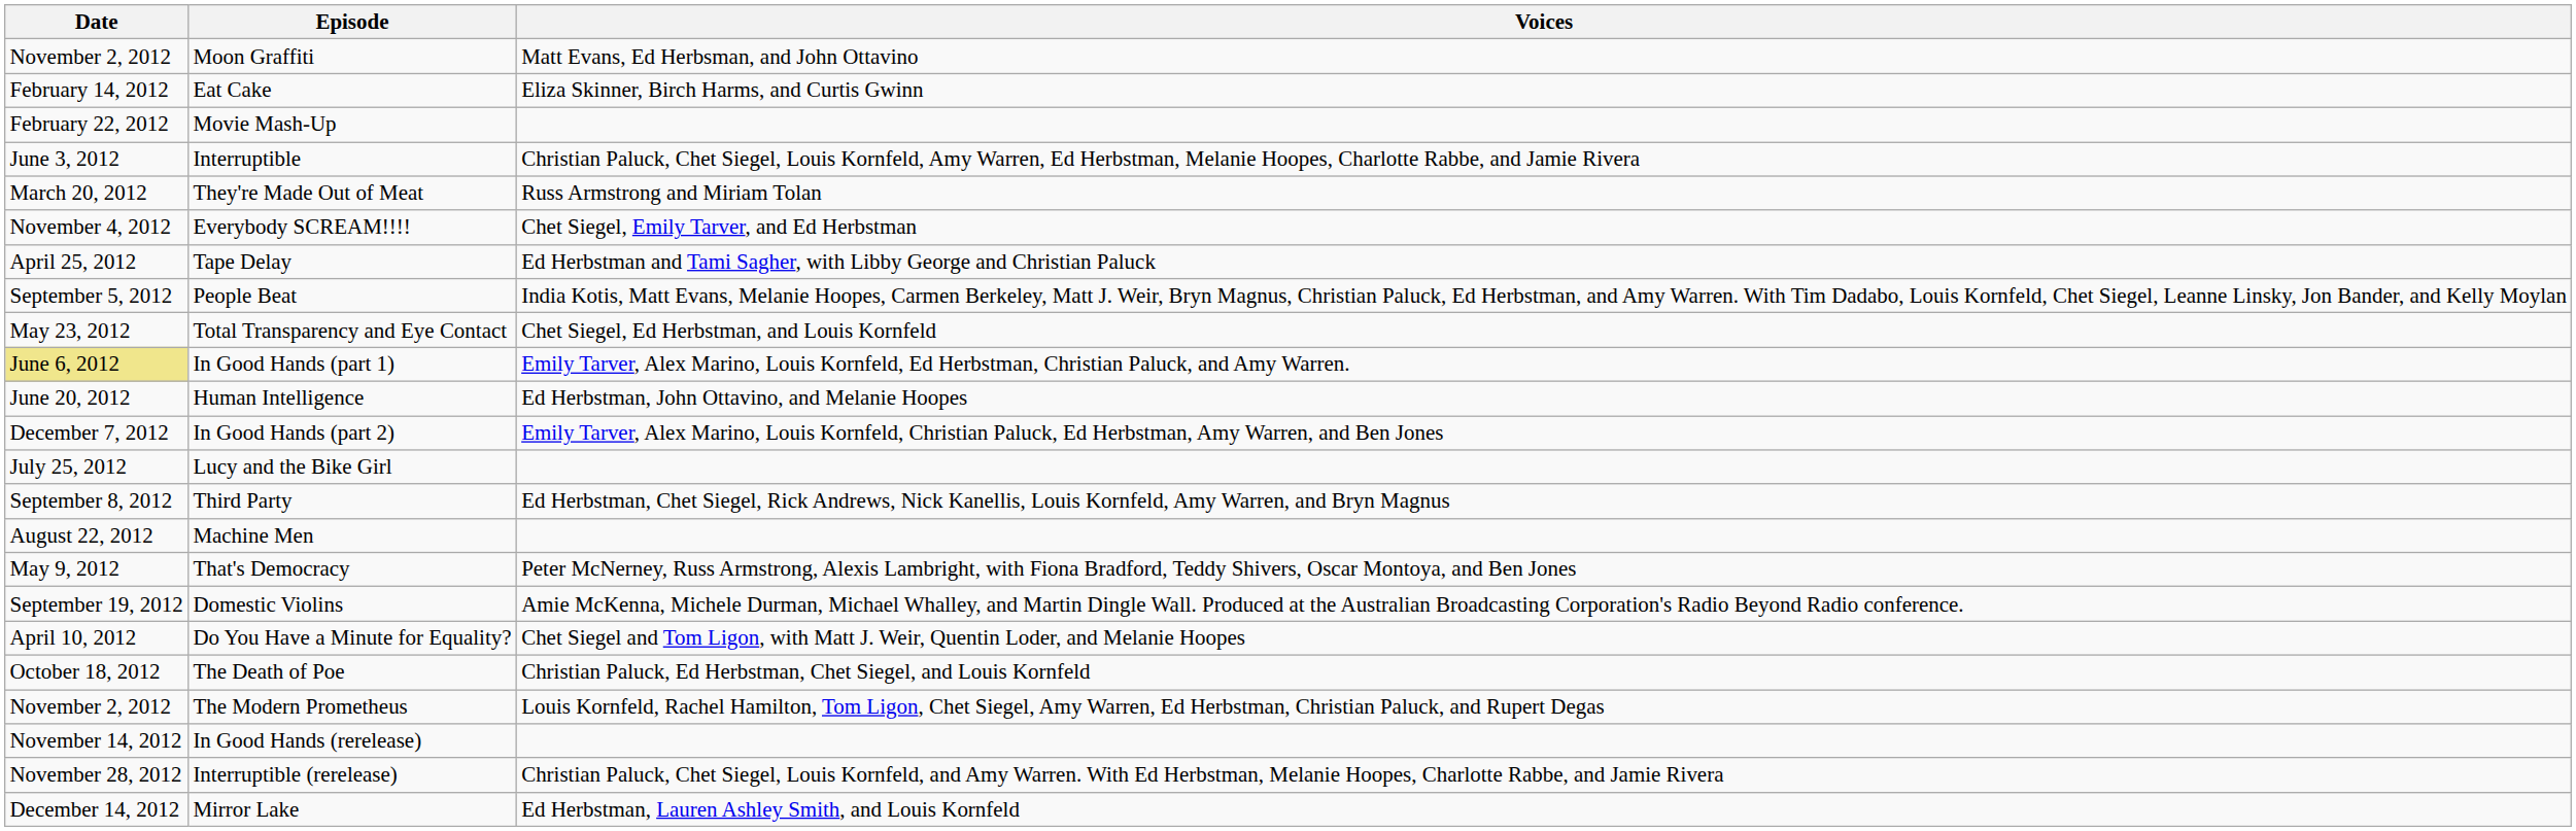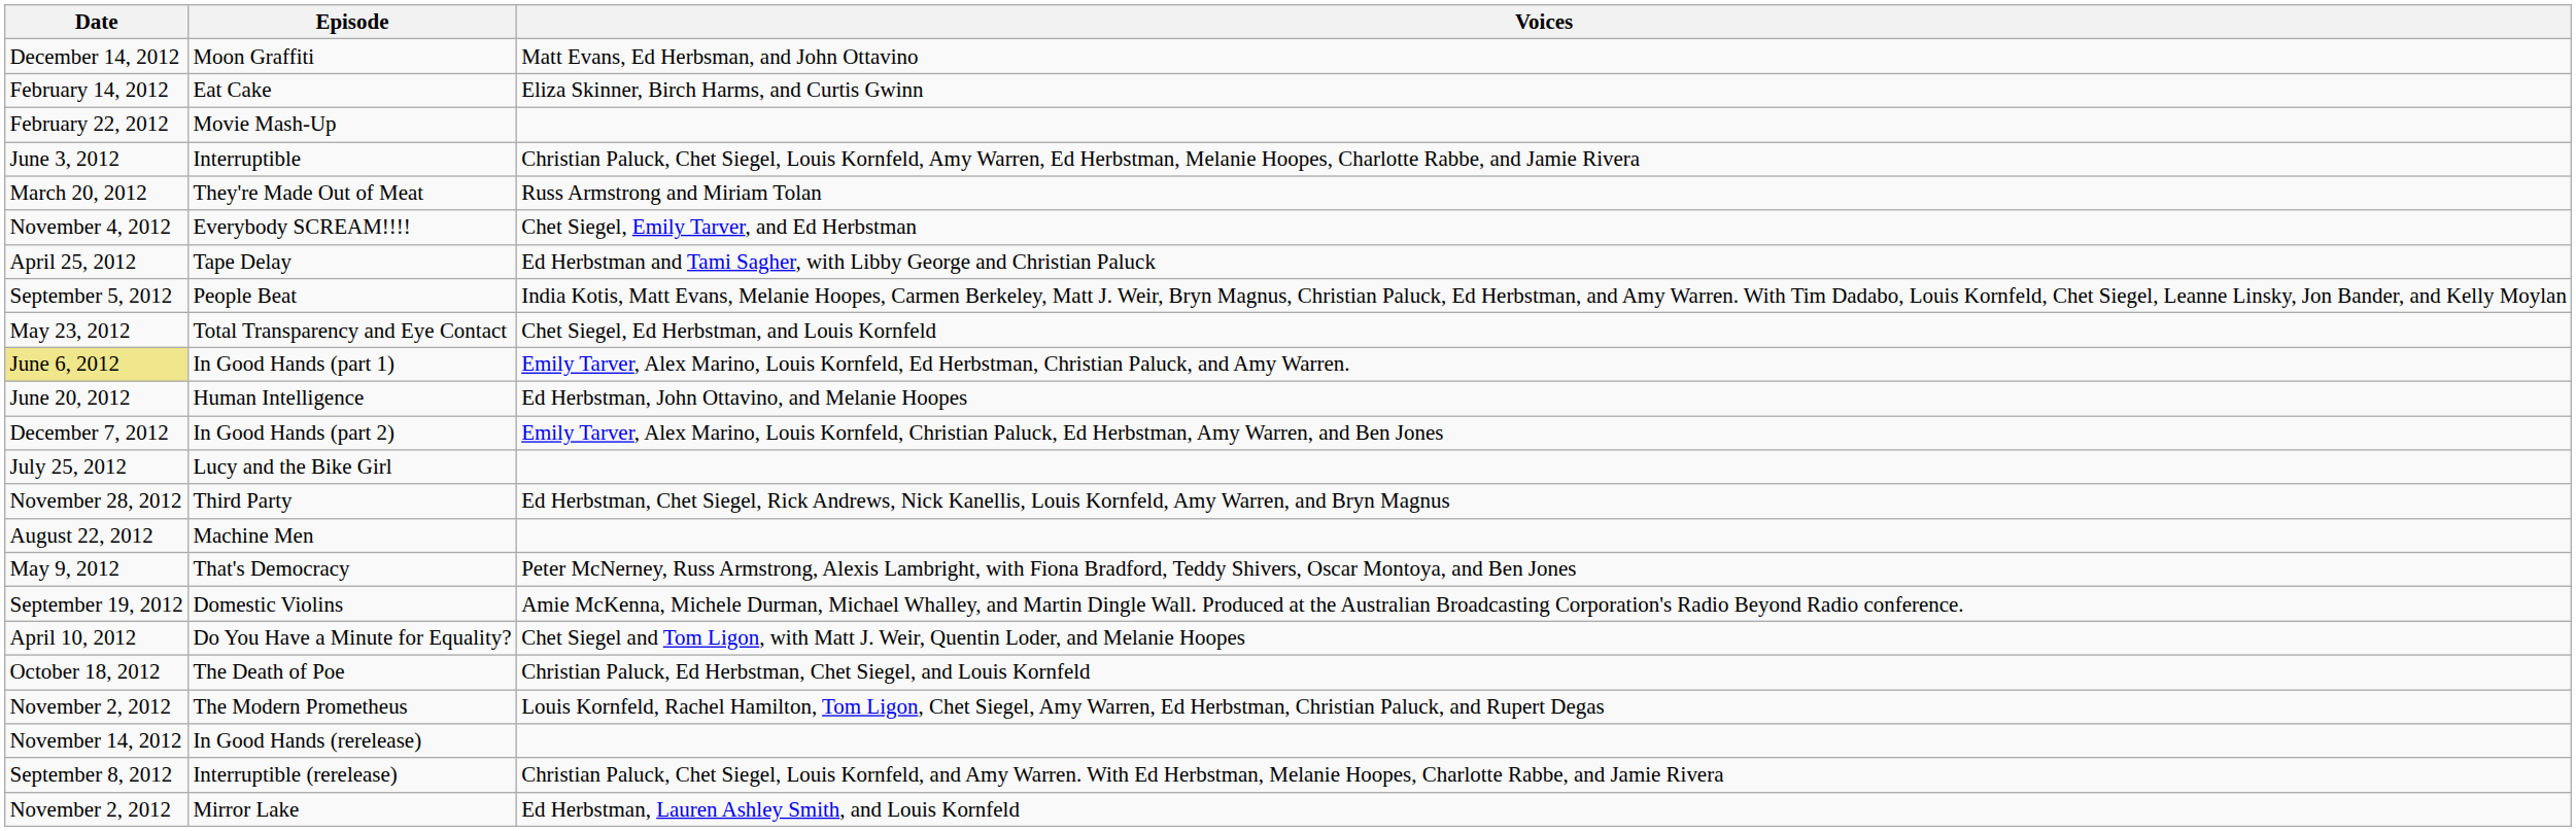Moon Graffiti | Date: November 2, 2012 -> December 14, 2012
Third Party | Date: September 8, 2012 -> November 28, 2012
Interruptible (rerelease) | Date: November 28, 2012 -> September 8, 2012
Mirror Lake | Date: December 14, 2012 -> November 2, 2012
